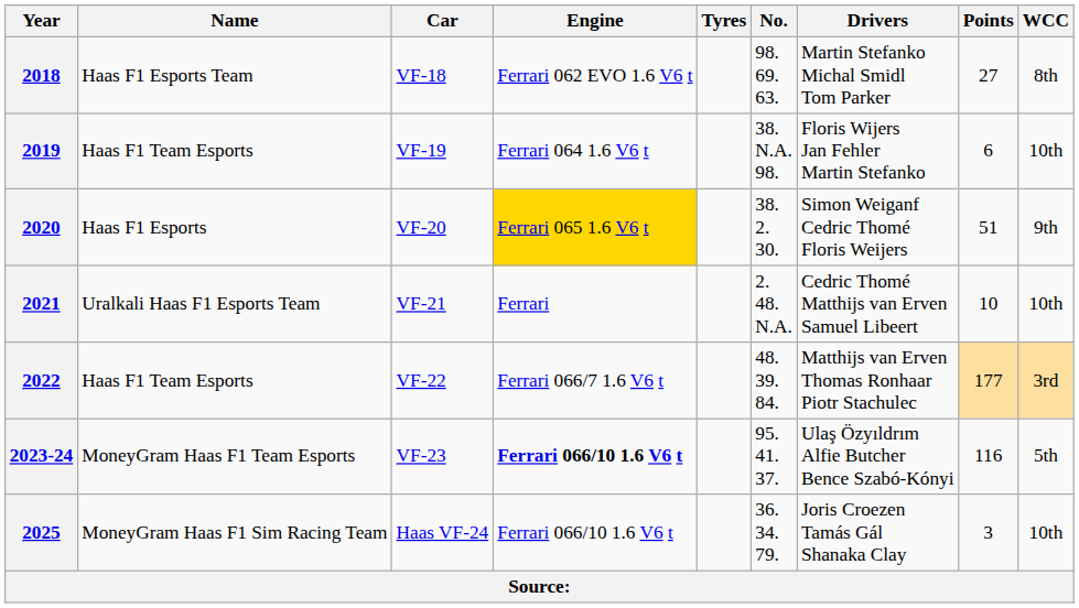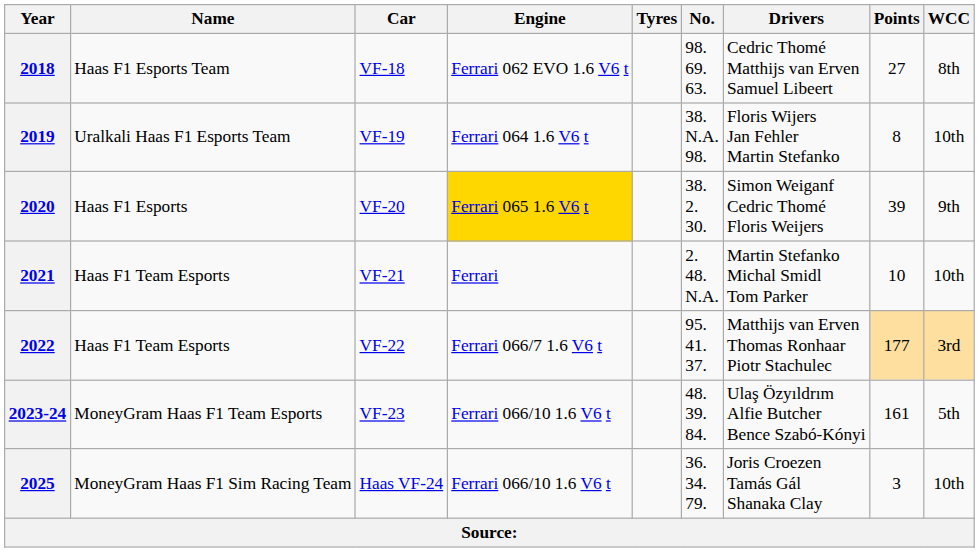2018 | Drivers: Martin Stefanko Michal Smidl Tom Parker -> Cedric Thomé Matthijs van Erven Samuel Libeert
2019 | Name: Haas F1 Team Esports -> Uralkali Haas F1 Esports Team
2019 | Points: 6 -> 8
2020 | Points: 51 -> 39
2021 | Name: Uralkali Haas F1 Esports Team -> Haas F1 Team Esports
2021 | Drivers: Cedric Thomé Matthijs van Erven Samuel Libeert -> Martin Stefanko Michal Smidl Tom Parker
2022 | No.: 48. 39. 84. -> 95. 41. 37.
2023-24 | Engine: bold -> normal
2023-24 | No.: 95. 41. 37. -> 48. 39. 84.
2023-24 | Points: 116 -> 161
